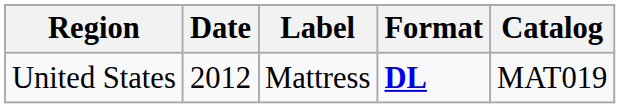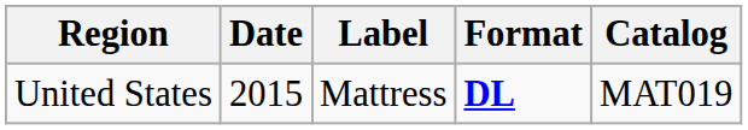United States | Date: 2012 -> 2015
